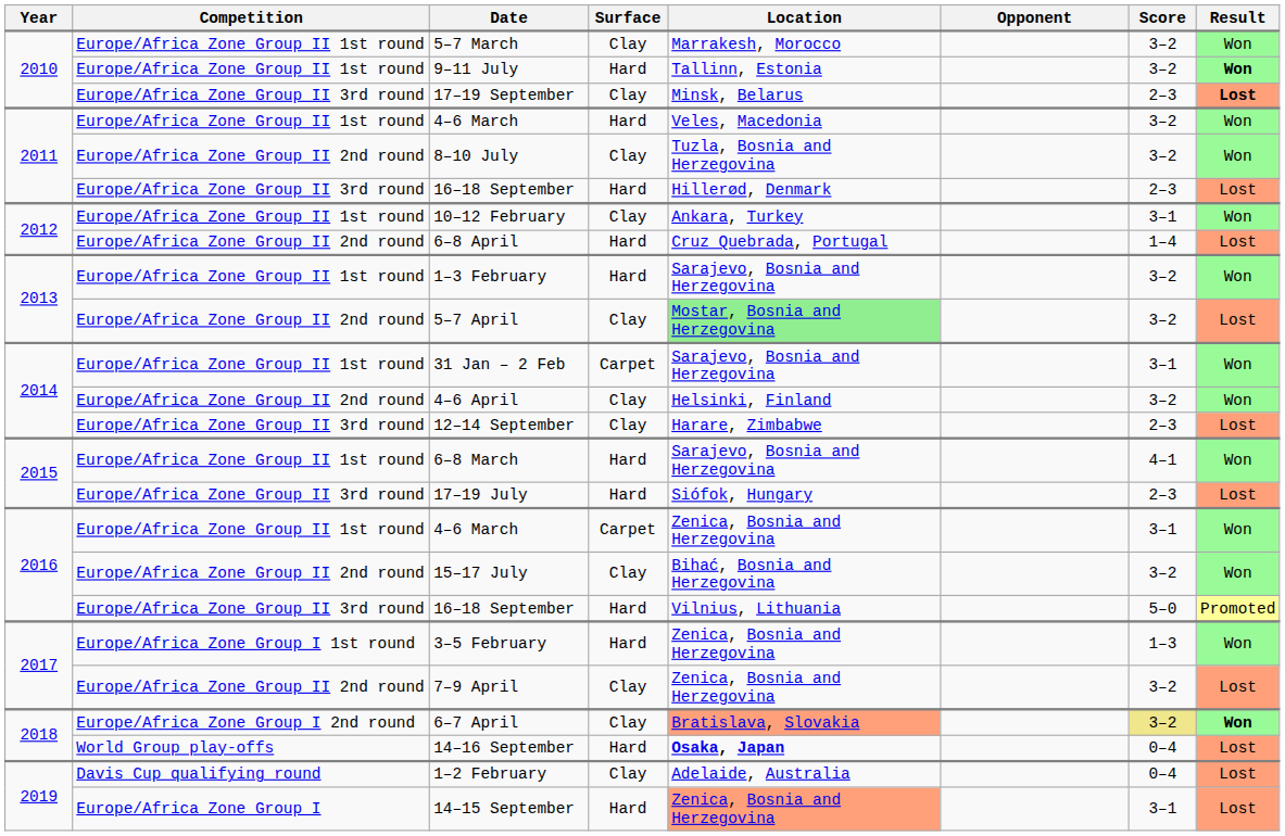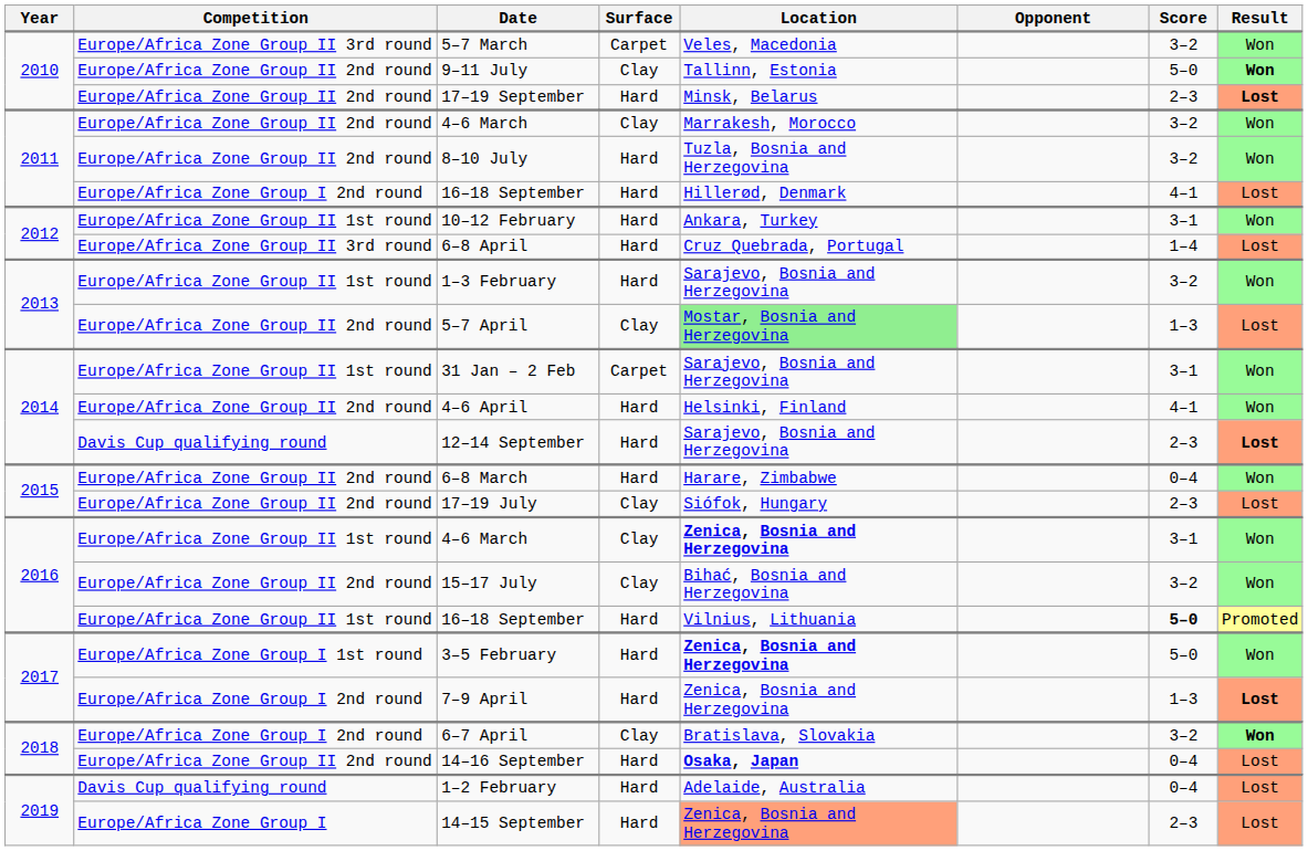5–7 March | Competition: Europe/Africa Zone Group II 1st round -> Europe/Africa Zone Group II 3rd round
5–7 March | Surface: Clay -> Carpet
5–7 March | Location: Marrakesh, Morocco -> Veles, Macedonia
9–11 July | Competition: Europe/Africa Zone Group II 1st round -> Europe/Africa Zone Group II 2nd round
9–11 July | Surface: Hard -> Clay
9–11 July | Score: 3–2 -> 5–0
17–19 September | Competition: Europe/Africa Zone Group II 3rd round -> Europe/Africa Zone Group II 2nd round
17–19 September | Surface: Clay -> Hard
2011 / 4–6 March | Competition: Europe/Africa Zone Group II 1st round -> Europe/Africa Zone Group II 2nd round
2011 / 4–6 March | Surface: Hard -> Clay
2011 / 4–6 March | Location: Veles, Macedonia -> Marrakesh, Morocco
8–10 July | Surface: Clay -> Hard
2011 / 16–18 September | Competition: Europe/Africa Zone Group II 3rd round -> Europe/Africa Zone Group I 2nd round
2011 / 16–18 September | Score: 2–3 -> 4–1
10–12 February | Surface: Clay -> Hard
6–8 April | Competition: Europe/Africa Zone Group II 2nd round -> Europe/Africa Zone Group II 3rd round
5–7 April | Score: 3–2 -> 1–3
4–6 April | Surface: Clay -> Hard
4–6 April | Score: 3–2 -> 4–1
12–14 September | Competition: Europe/Africa Zone Group II 3rd round -> Davis Cup qualifying round
12–14 September | Surface: Clay -> Hard
12–14 September | Location: Harare, Zimbabwe -> Sarajevo, Bosnia and Herzegovina
12–14 September | Result: normal -> bold
6–8 March | Competition: Europe/Africa Zone Group II 1st round -> Europe/Africa Zone Group II 2nd round
6–8 March | Location: Sarajevo, Bosnia and Herzegovina -> Harare, Zimbabwe
6–8 March | Score: 4–1 -> 0–4
17–19 July | Competition: Europe/Africa Zone Group II 3rd round -> Europe/Africa Zone Group II 2nd round
17–19 July | Surface: Hard -> Clay
2016 / 4–6 March | Surface: Carpet -> Clay
2016 / 4–6 March | Location: normal -> bold
2016 / 16–18 September | Competition: Europe/Africa Zone Group II 3rd round -> Europe/Africa Zone Group II 1st round
2016 / 16–18 September | Score: normal -> bold
3–5 February | Location: normal -> bold
3–5 February | Score: 1–3 -> 5–0
7–9 April | Competition: Europe/Africa Zone Group II 2nd round -> Europe/Africa Zone Group I 2nd round
7–9 April | Surface: Clay -> Hard
7–9 April | Score: 3–2 -> 1–3
7–9 April | Result: normal -> bold
6–7 April | Location: lightsalmon background -> no background
6–7 April | Score: khaki background -> no background
14–16 September | Competition: World Group play-offs -> Europe/Africa Zone Group II 2nd round
1–2 February | Surface: Clay -> Hard
14–15 September | Score: 3–1 -> 2–3
